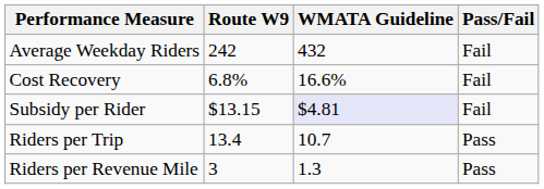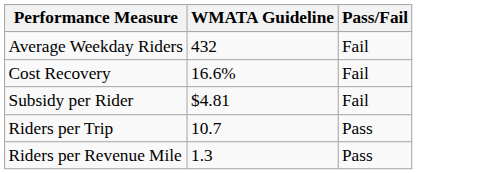- column: Route W9 | 242 | 6.8% | $13.15 | 13.4 | 3
Subsidy per Rider | WMATA Guideline: lavender background -> no background
